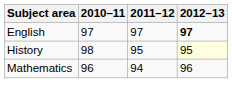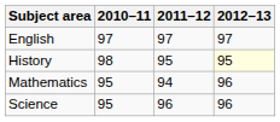English | 2012–13: bold -> normal
Mathematics | 2010–11: 96 -> 95
+ row: Science | 95 | 96 | 96
